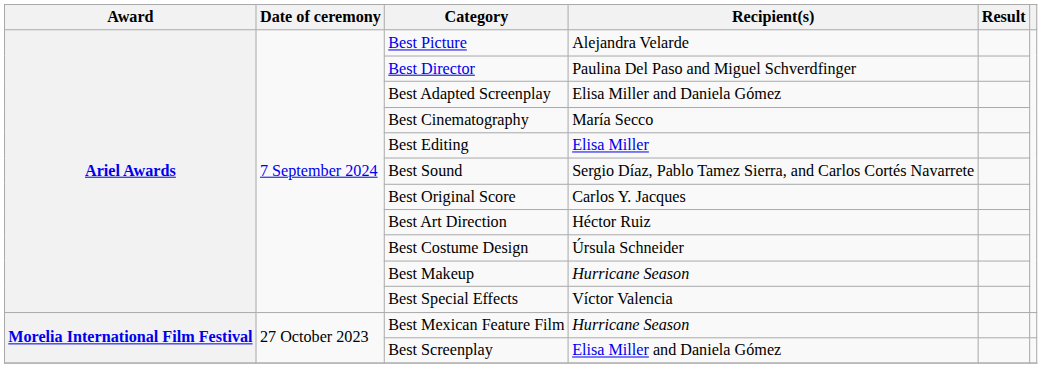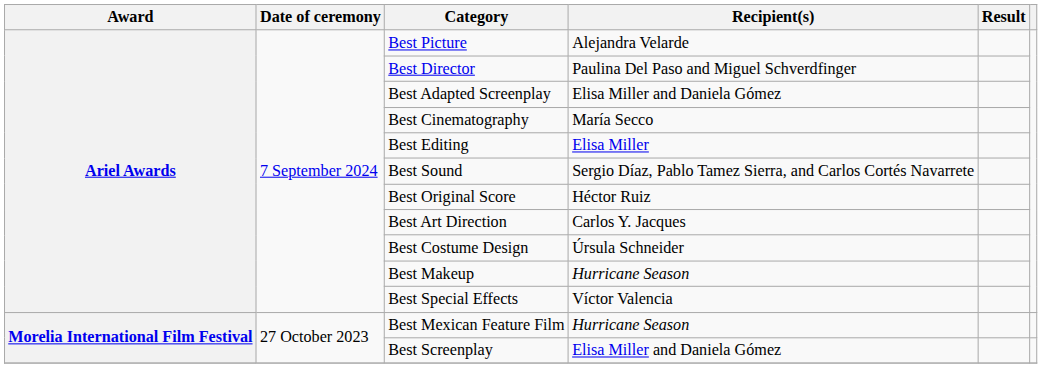Best Original Score | Recipient(s): Carlos Y. Jacques -> Héctor Ruiz
Best Art Direction | Recipient(s): Héctor Ruiz -> Carlos Y. Jacques
